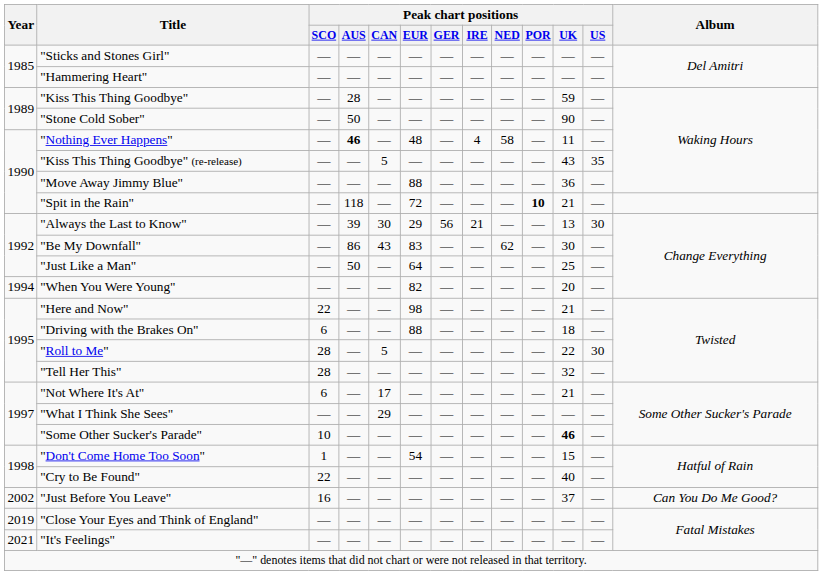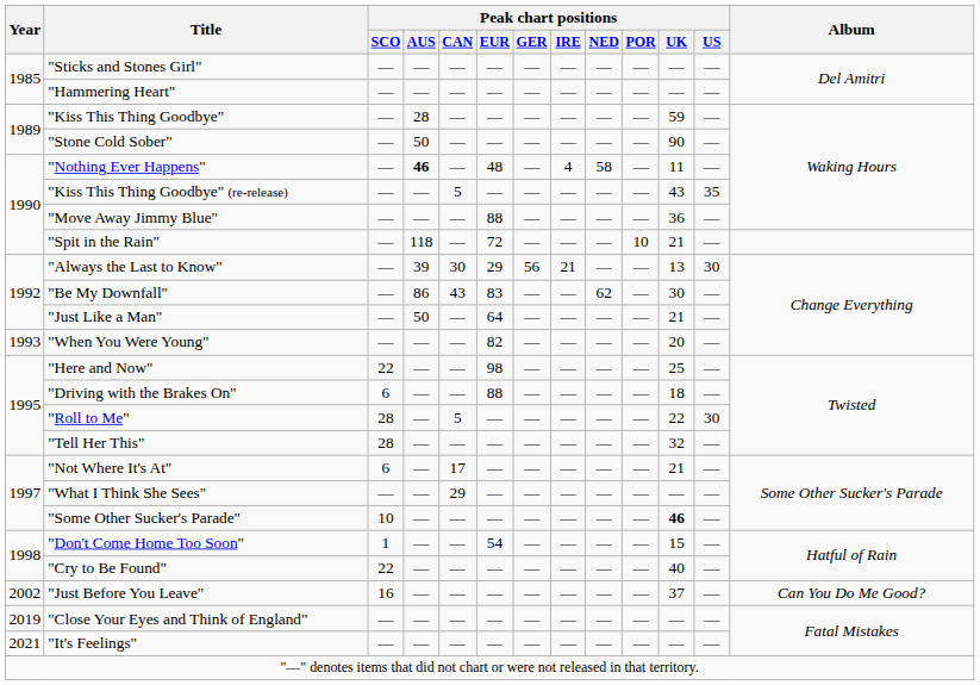"Spit in the Rain" | Peak chart positions / POR: bold -> normal
"Just Like a Man" | Peak chart positions / UK: 25 -> 21
"When You Were Young" | Year: 1994 -> 1993
"Here and Now" | Peak chart positions / UK: 21 -> 25
